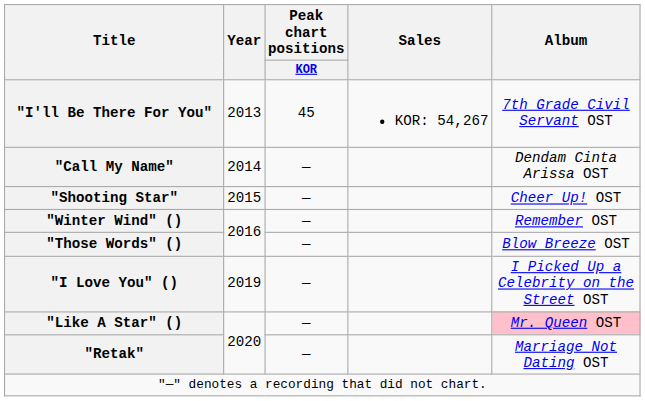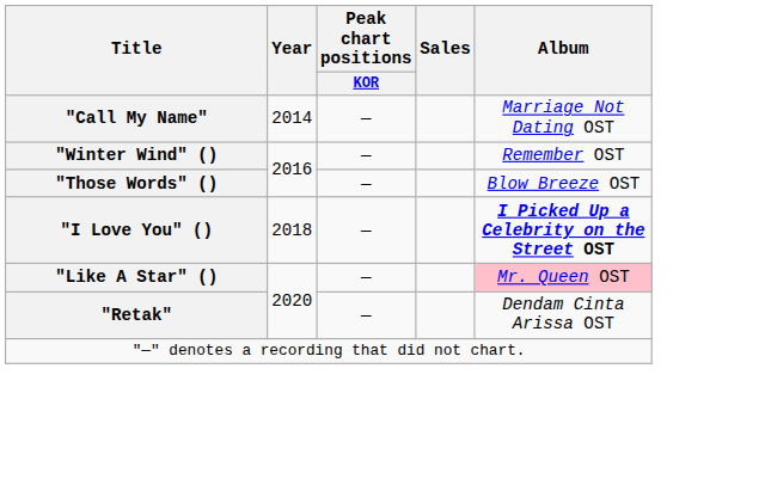- row: "I'll Be There For You" | 2013 | 45 | KOR: 54,267 | 7th Grade Civil Servant OST
"Call My Name" | Album: Dendam Cinta Arissa OST -> Marriage Not Dating OST
- row: "Shooting Star" | 2015 | — | Cheer Up! OST
"I Love You" () | Year: 2019 -> 2018
"I Love You" () | Album: normal -> bold
"Retak" | Album: Marriage Not Dating OST -> Dendam Cinta Arissa OST
